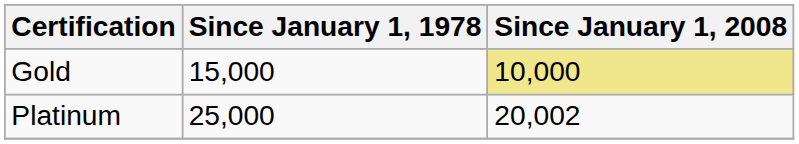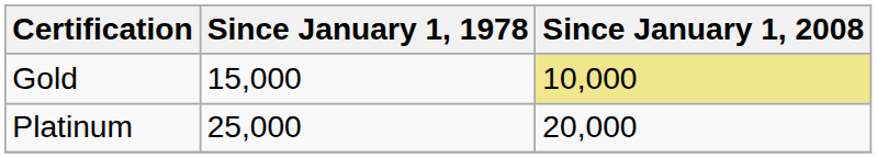Platinum | Since January 1, 2008: 20,002 -> 20,000
